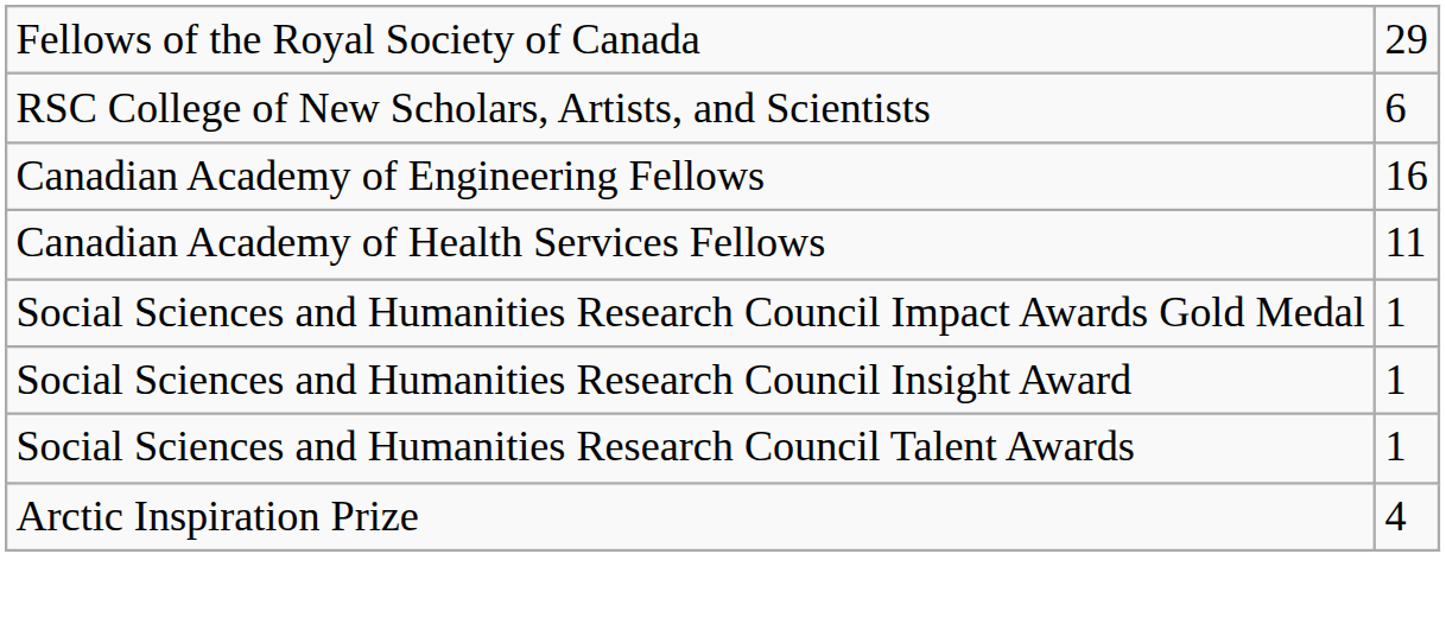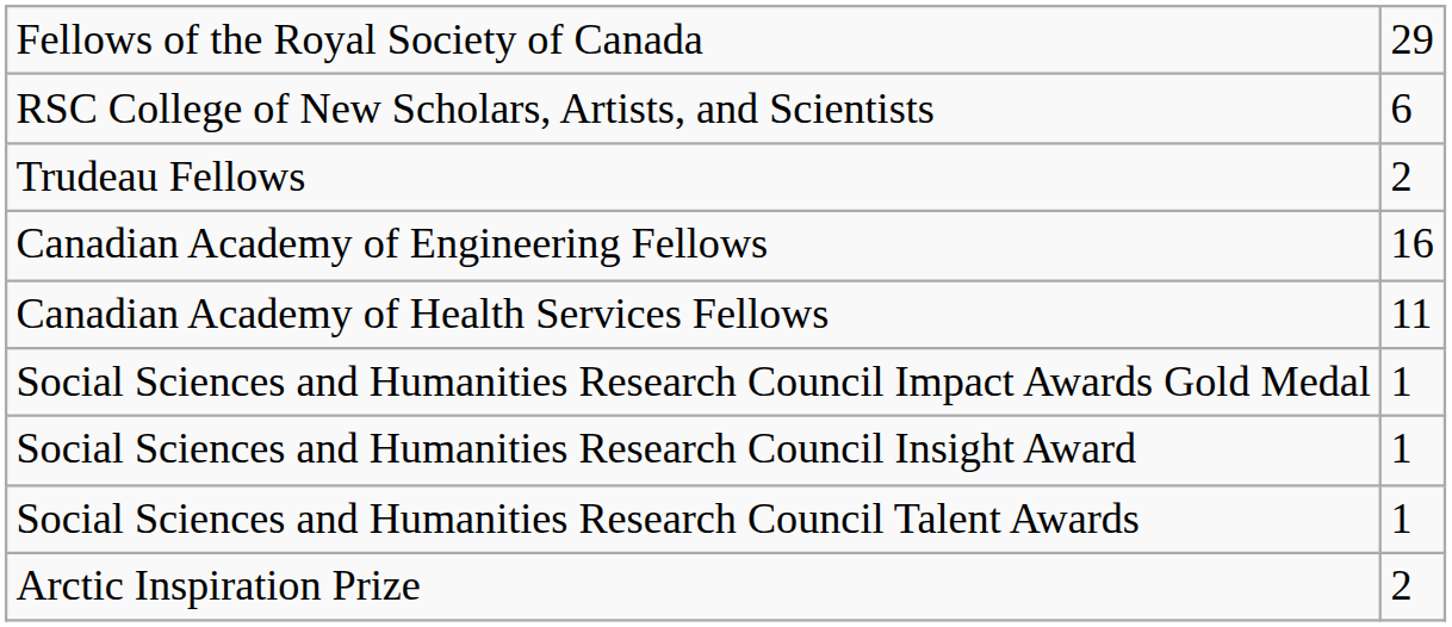+ row: Trudeau Fellows | 2
Arctic Inspiration Prize | column 2: 4 -> 2
